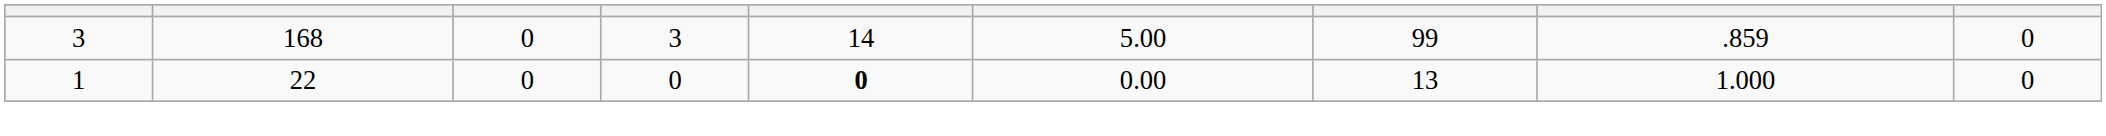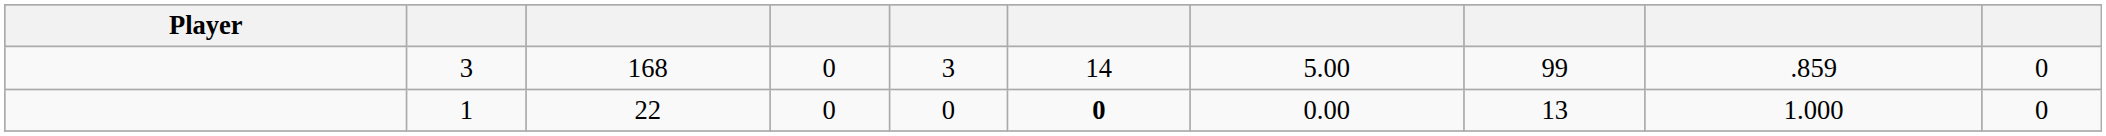+ column: Player
